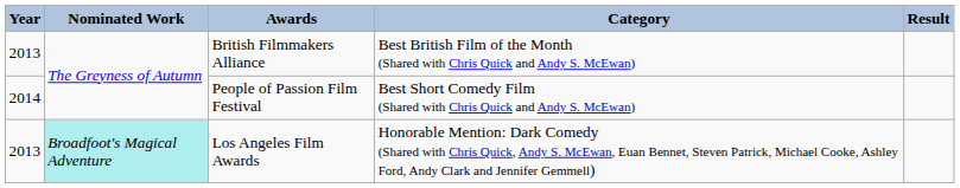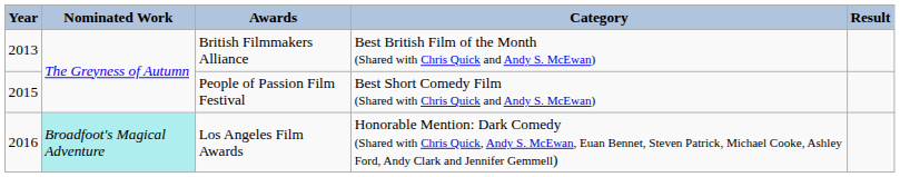People of Passion Film Festival | Year: 2014 -> 2015
Los Angeles Film Awards | Year: 2013 -> 2016
